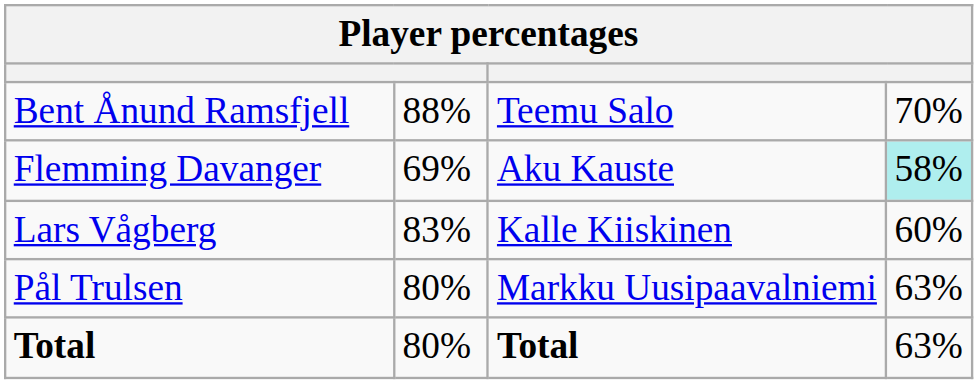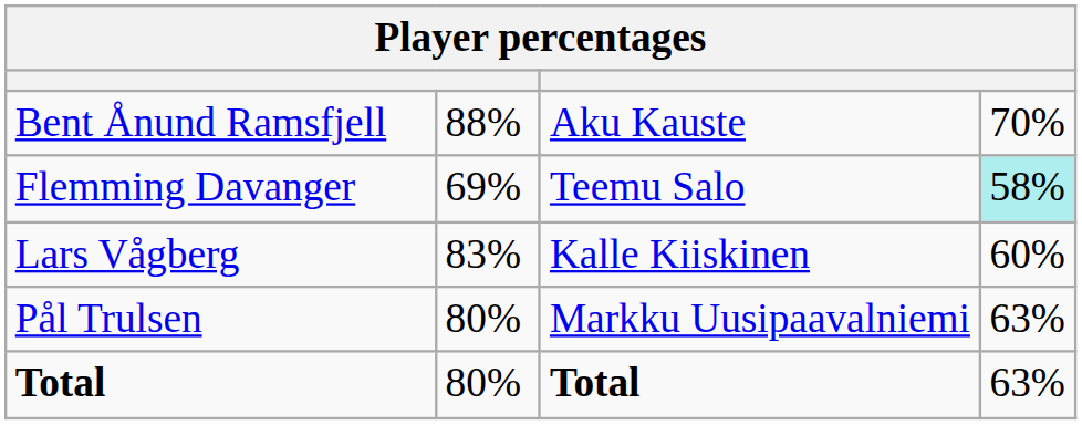Bent Ånund Ramsfjell | column 3: Teemu Salo -> Aku Kauste
Flemming Davanger | column 3: Aku Kauste -> Teemu Salo
